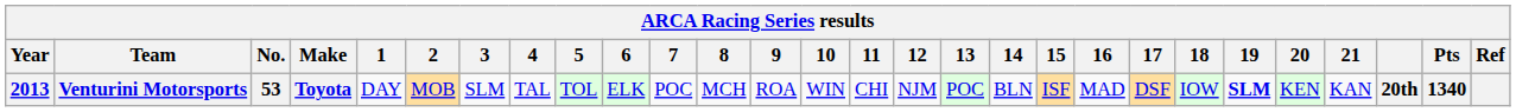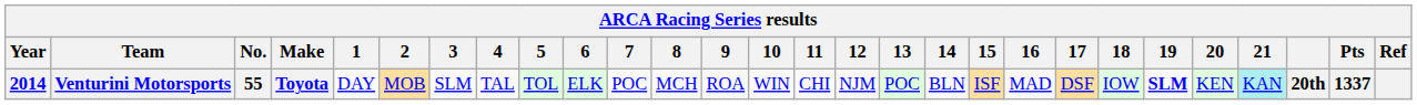Venturini Motorsports | Year: 2013 -> 2014
Venturini Motorsports | No.: 53 -> 55
Venturini Motorsports | 21: no background -> paleturquoise background
Venturini Motorsports | Pts: 1340 -> 1337
